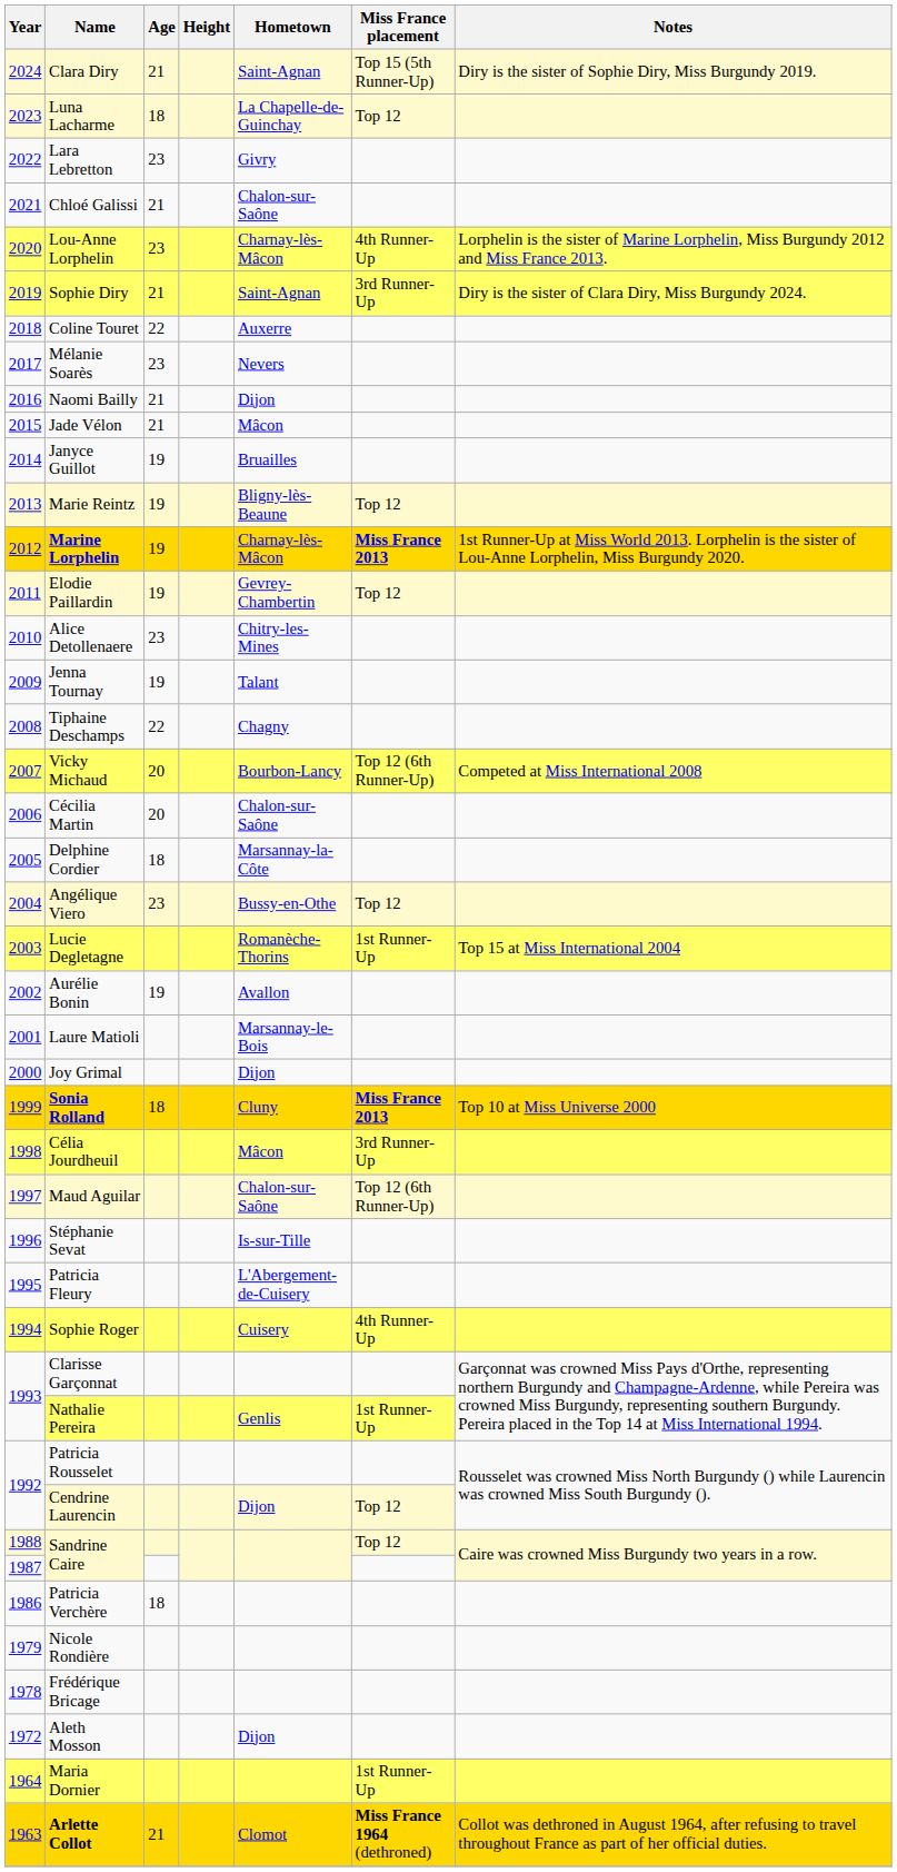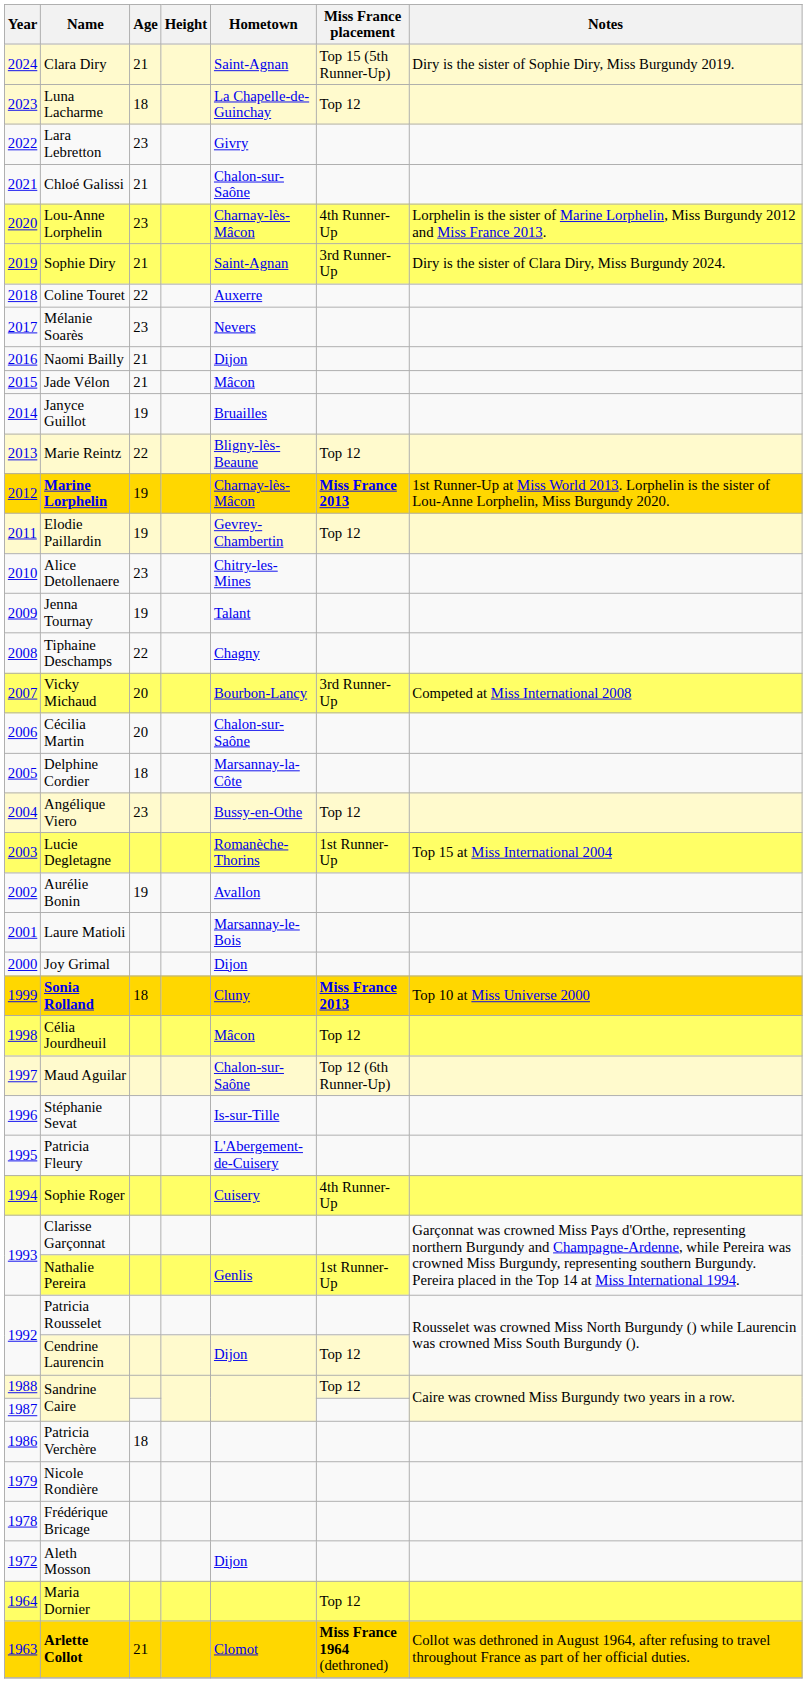Marie Reintz | Age: 19 -> 22
Vicky Michaud | Miss France placement: Top 12 (6th Runner-Up) -> 3rd Runner-Up
Célia Jourdheuil | Miss France placement: 3rd Runner-Up -> Top 12
Maria Dornier | Miss France placement: 1st Runner-Up -> Top 12
